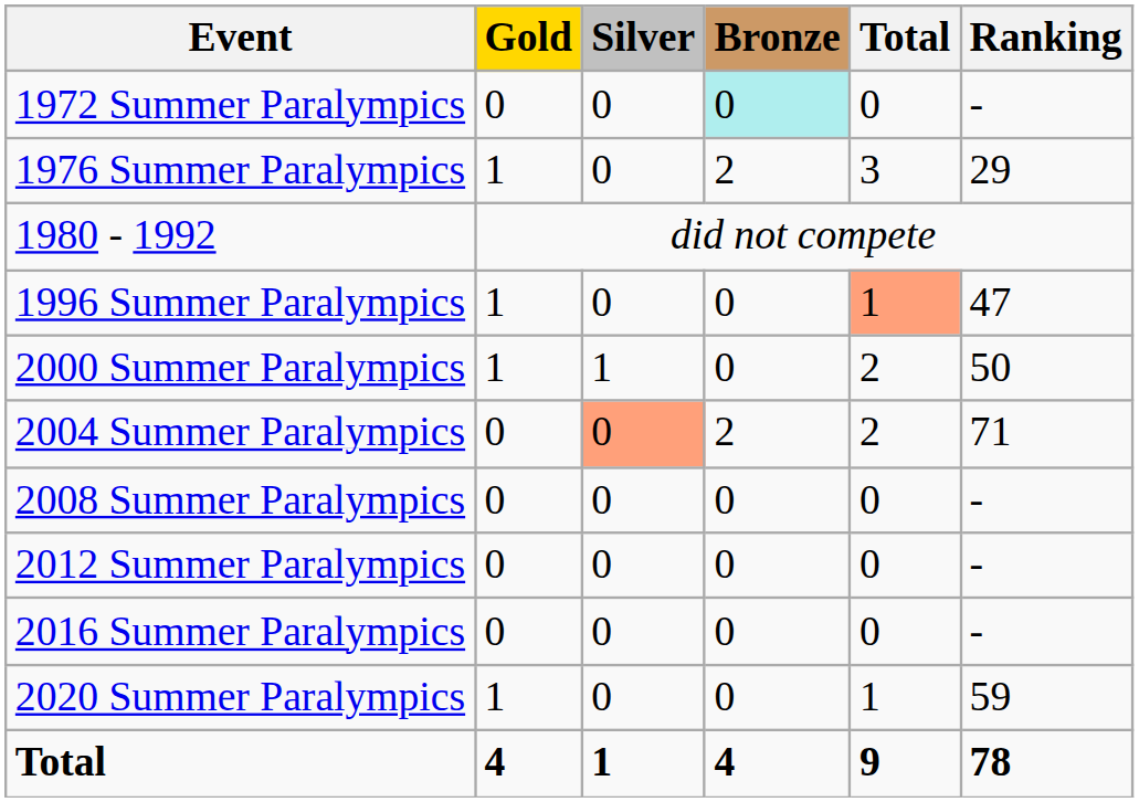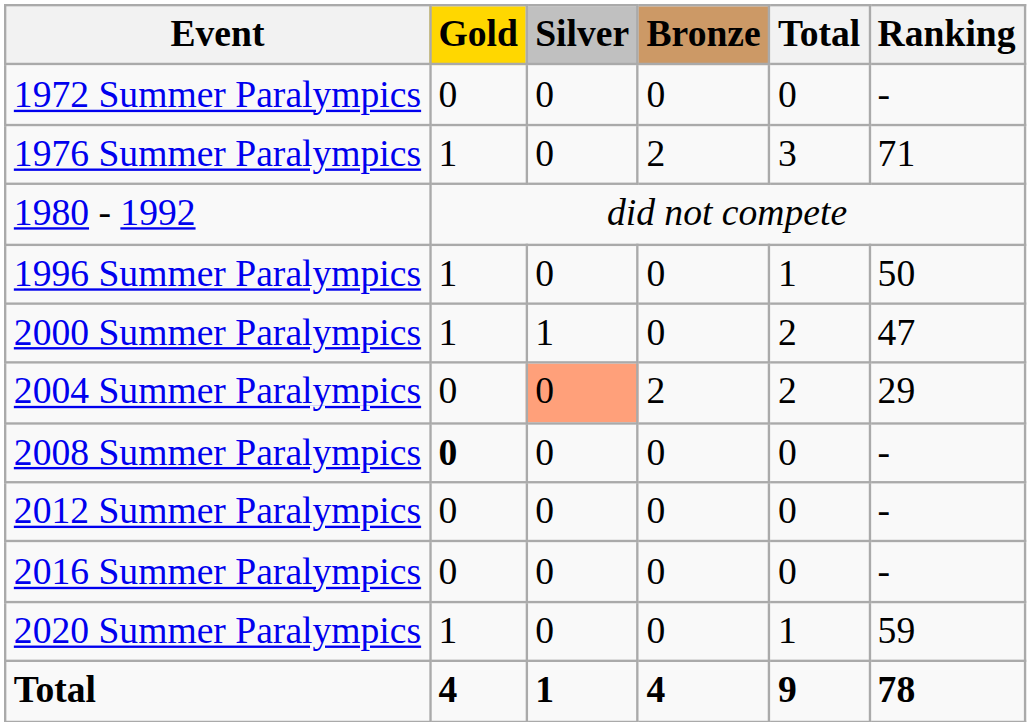1972 Summer Paralympics | Bronze: paleturquoise background -> no background
1976 Summer Paralympics | Ranking: 29 -> 71
1996 Summer Paralympics | Total: lightsalmon background -> no background
1996 Summer Paralympics | Ranking: 47 -> 50
2000 Summer Paralympics | Ranking: 50 -> 47
2004 Summer Paralympics | Ranking: 71 -> 29
2008 Summer Paralympics | Gold: normal -> bold
